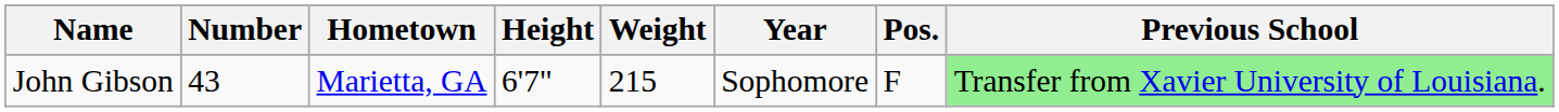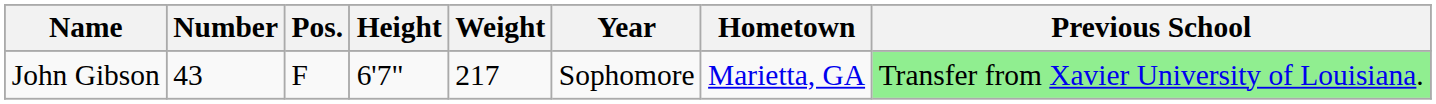columns swapped: Pos. <-> Hometown
John Gibson | Weight: 215 -> 217
